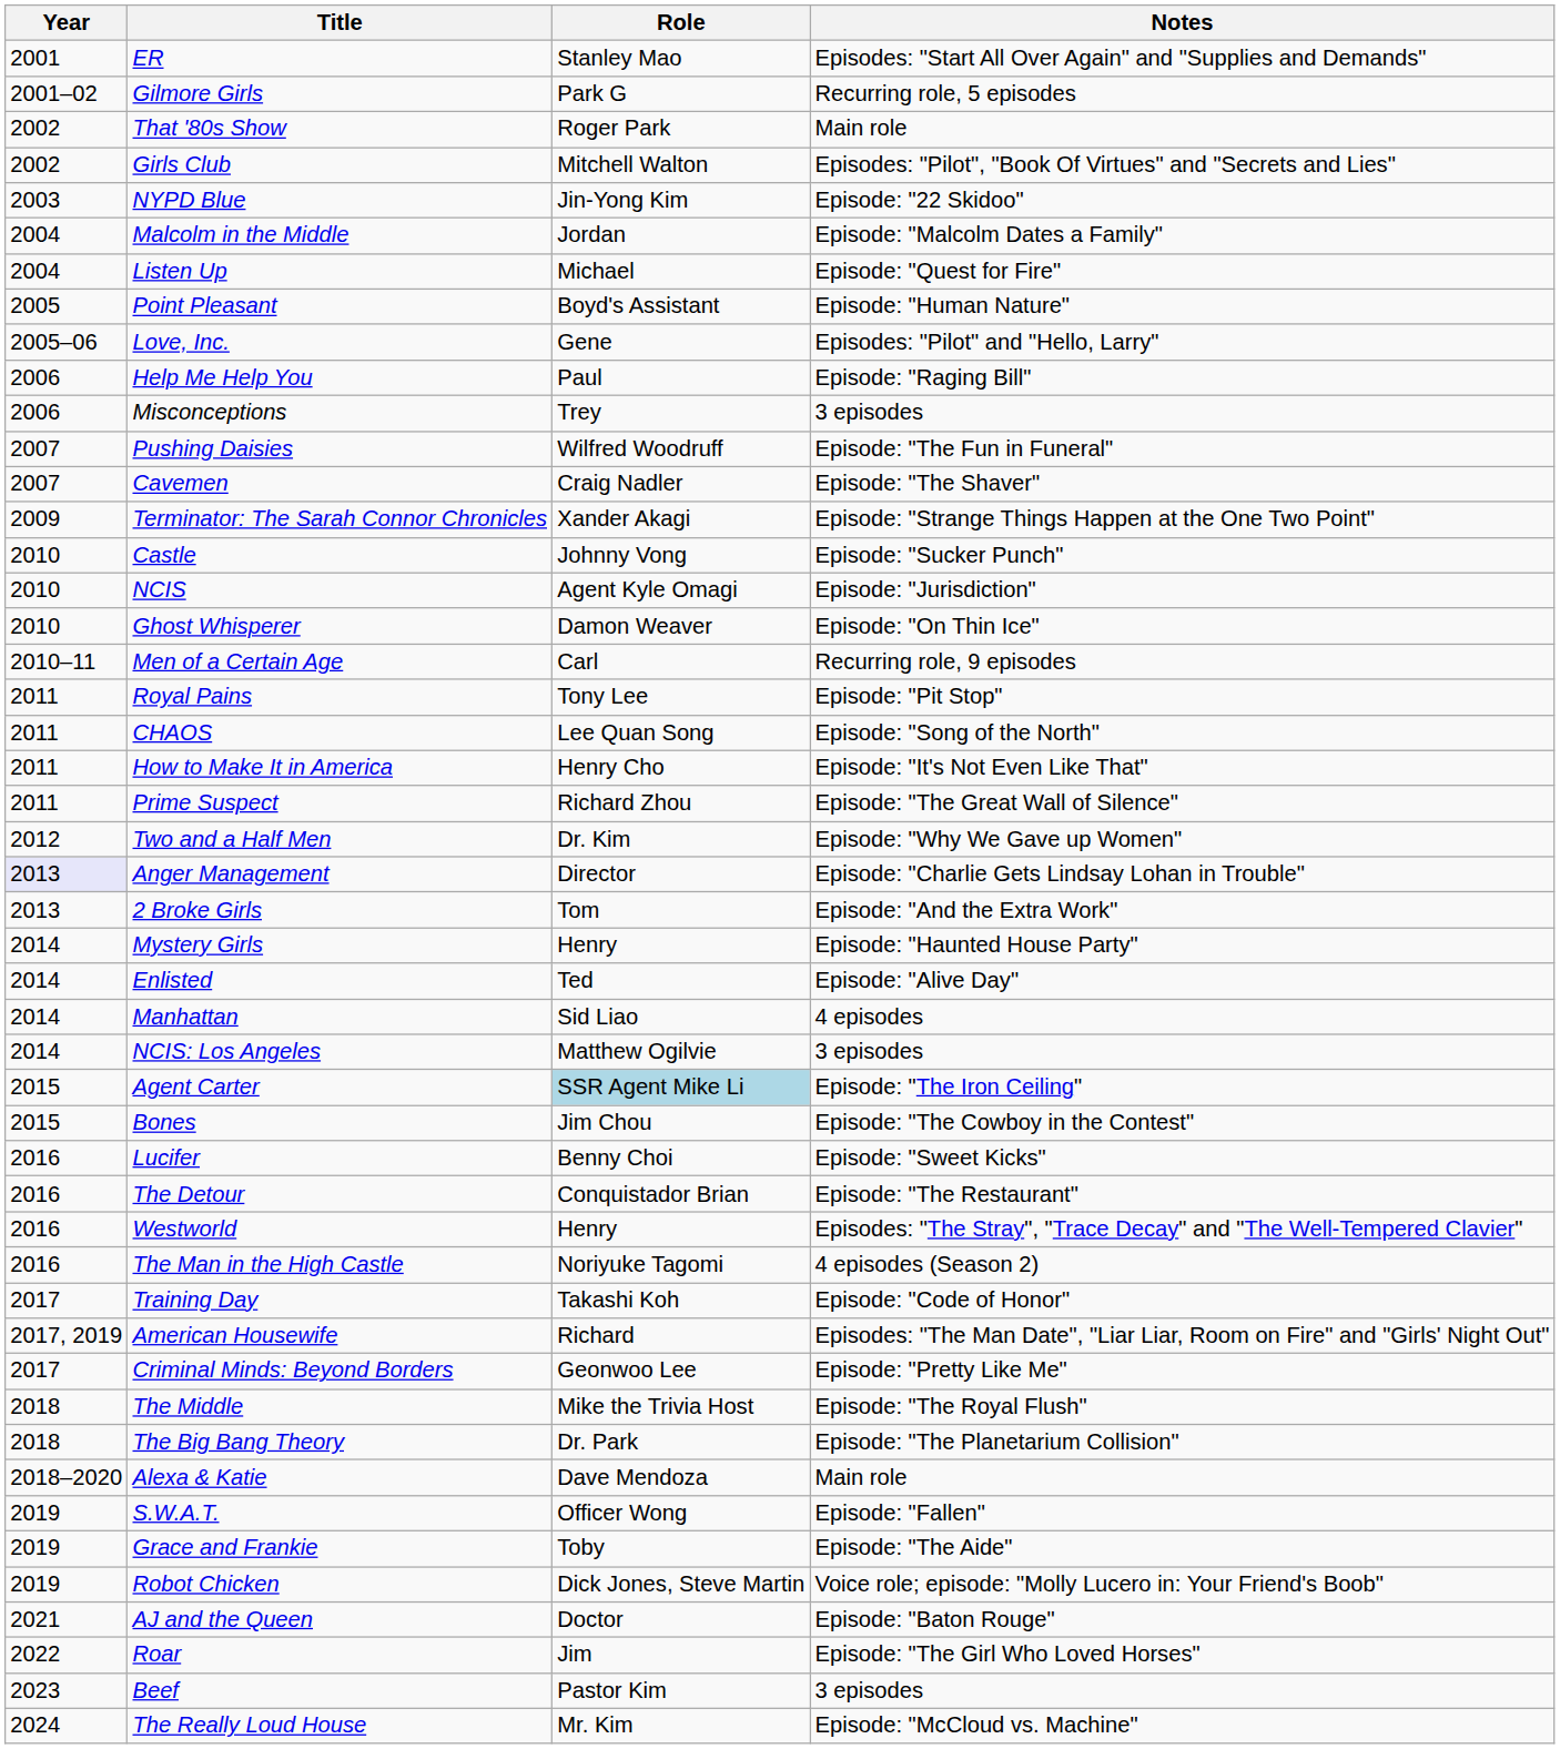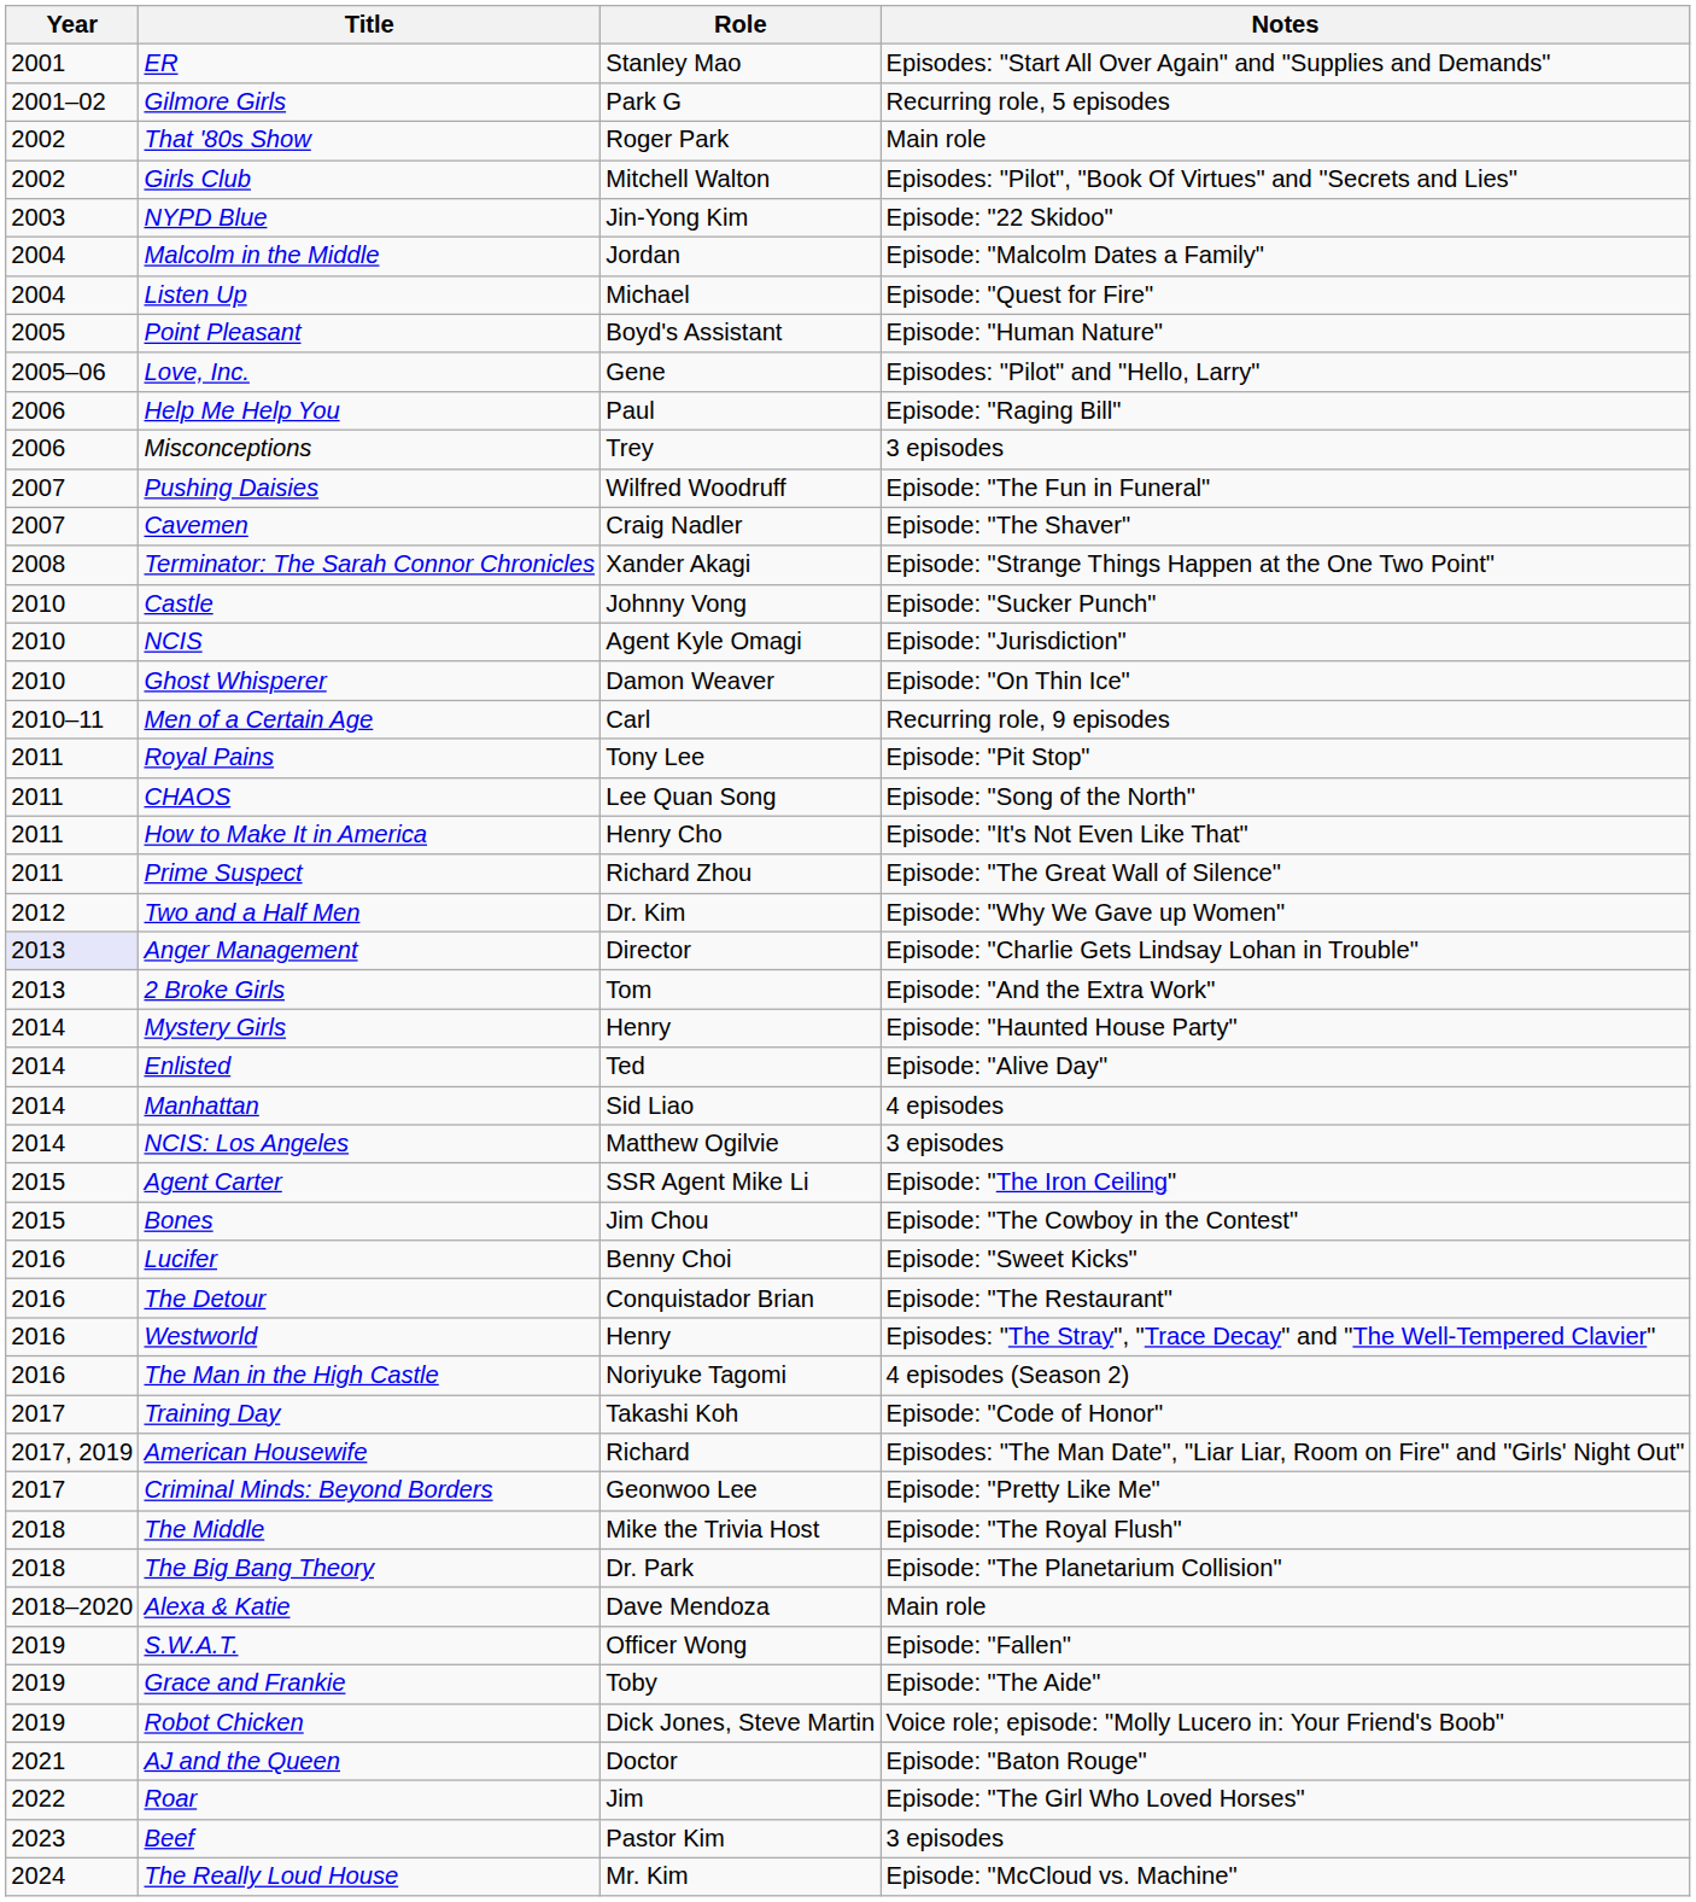Terminator: The Sarah Connor Chronicles | Year: 2009 -> 2008
Agent Carter | Role: lightblue background -> no background
